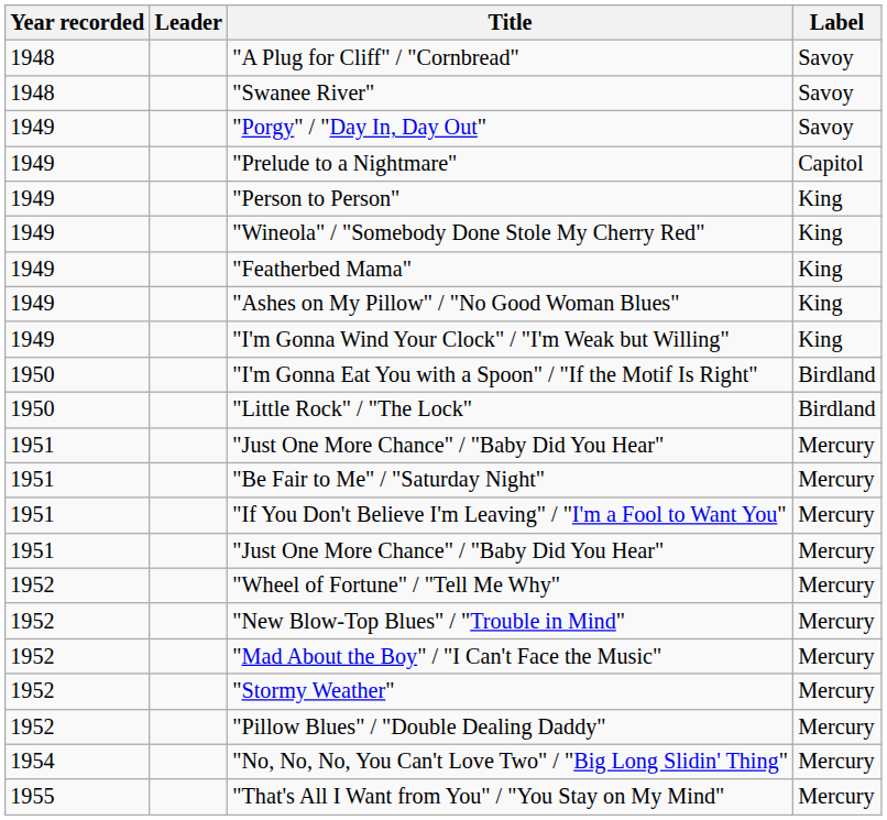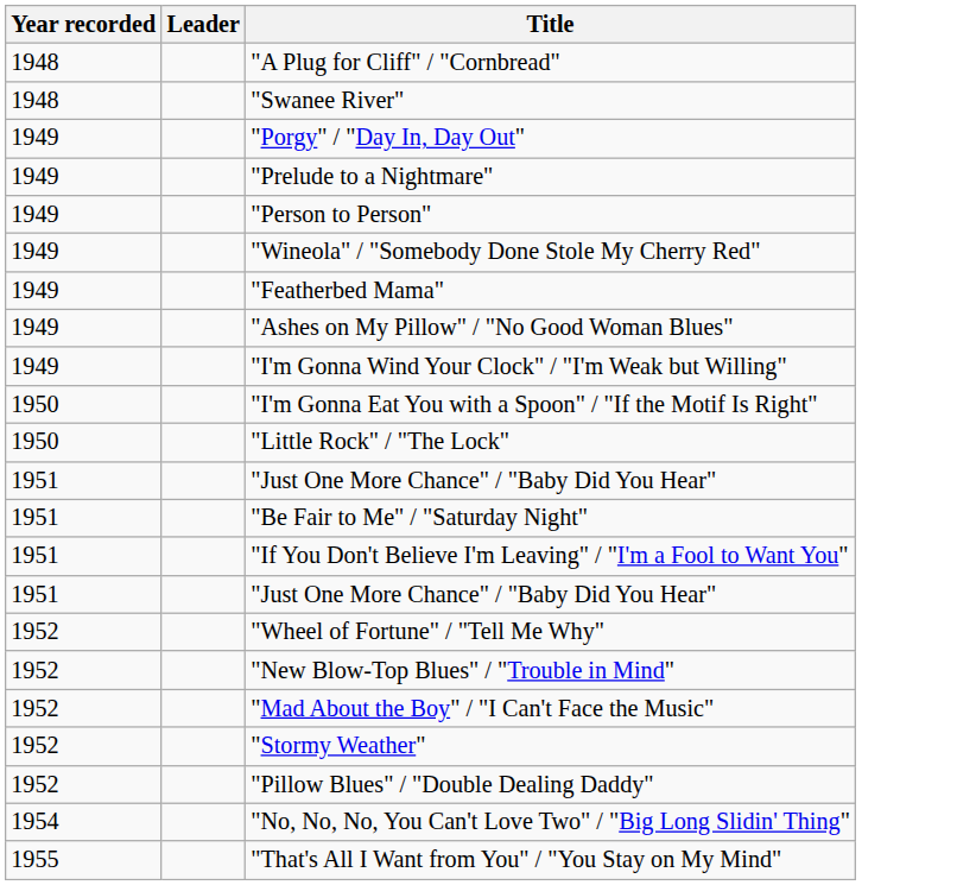- column: Label | Savoy | Savoy | Savoy | Capitol | King | King | King | King | King | Birdland | Birdland | Mercury | Mercury | Mercury | Mercury | Mercury | Mercury | Mercury | Mercury | Mercury | Mercury | Mercury
